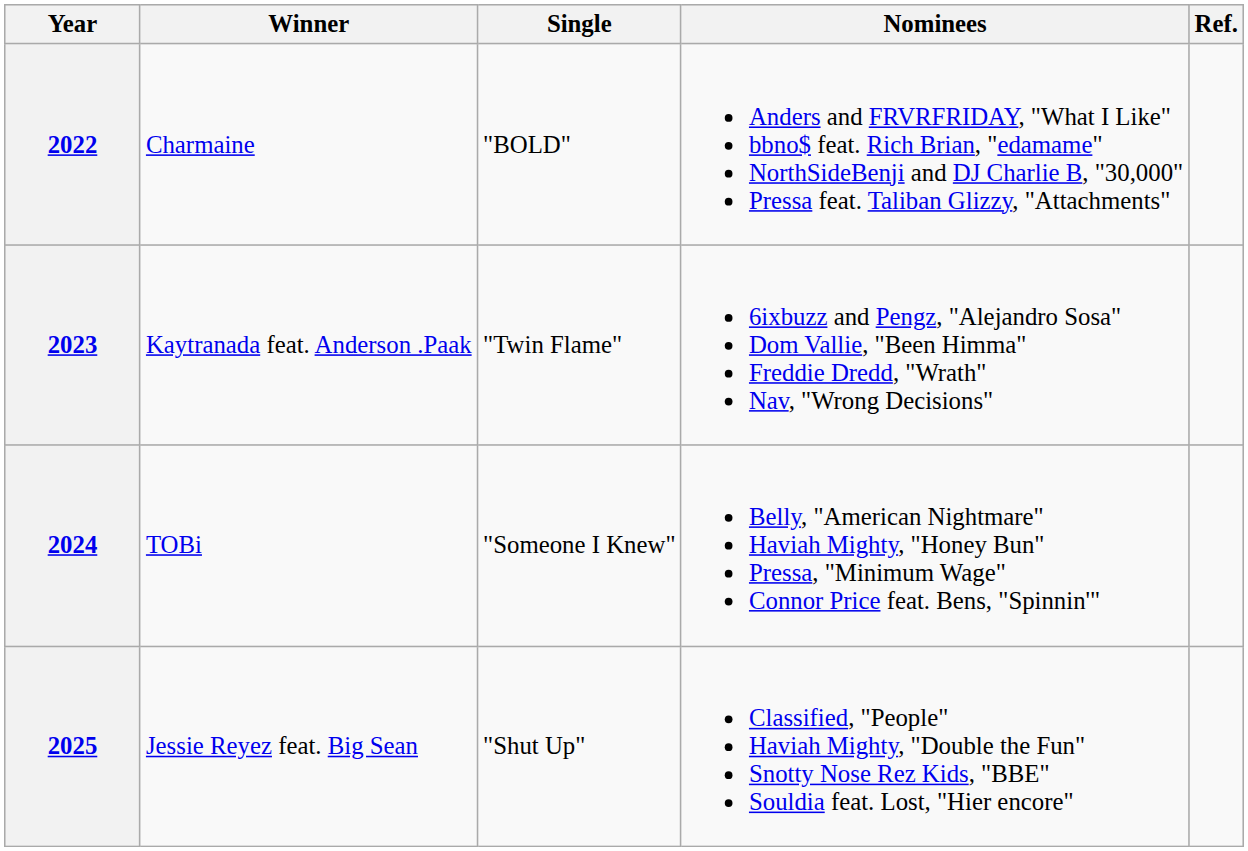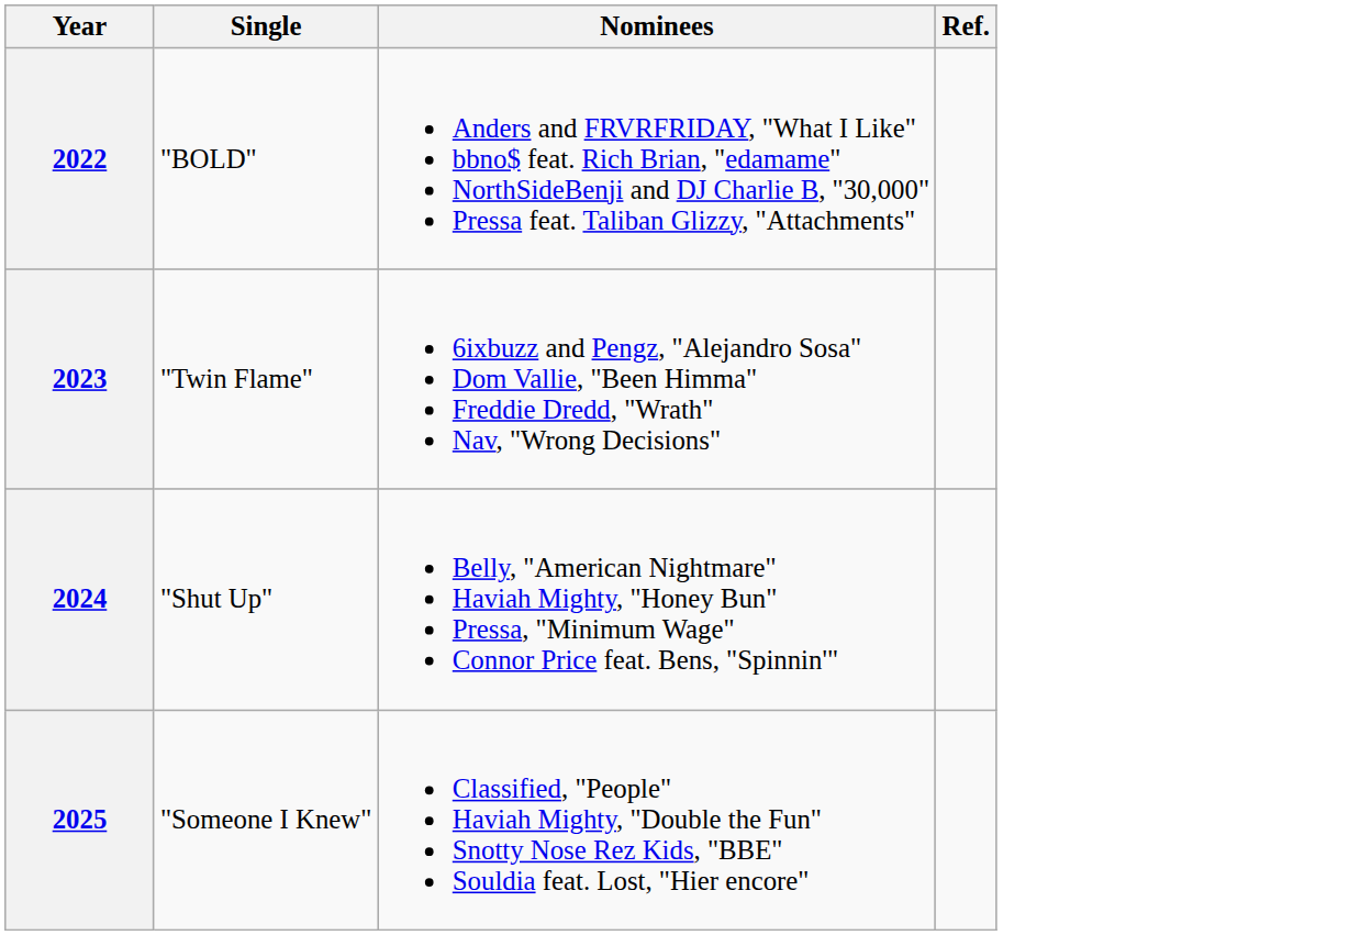- column: Winner | Charmaine | Kaytranada feat. Anderson .Paak | TOBi | Jessie Reyez feat. Big Sean
2024 | Single: "Someone I Knew" -> "Shut Up"
2025 | Single: "Shut Up" -> "Someone I Knew"
